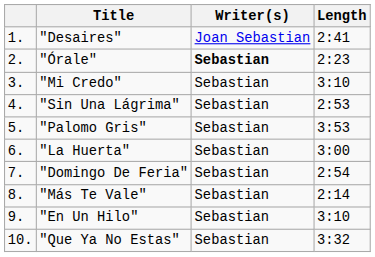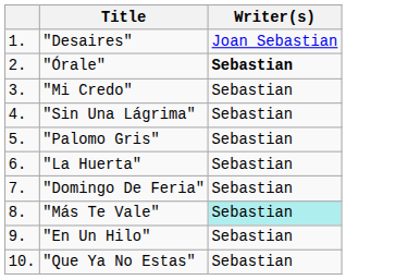- column: Length | 2:41 | 2:23 | 3:10 | 2:53 | 3:53 | 3:00 | 2:54 | 2:14 | 3:10 | 3:32
"Más Te Vale" | Writer(s): no background -> paleturquoise background
